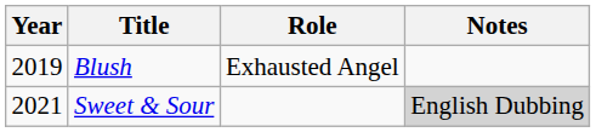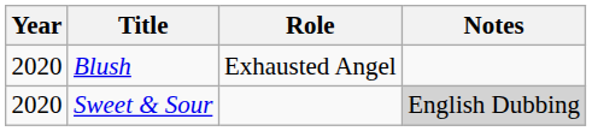Blush | Year: 2019 -> 2020
Sweet & Sour | Year: 2021 -> 2020
